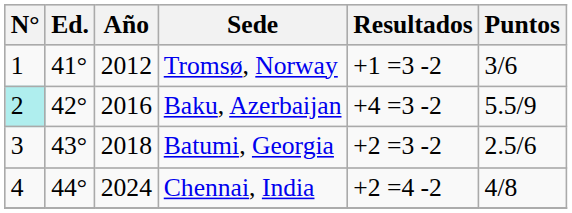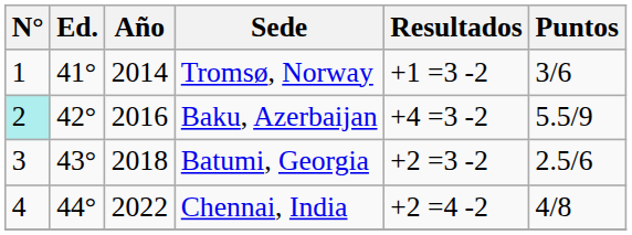Tromsø, Norway | Año: 2012 -> 2014
Chennai, India | Año: 2024 -> 2022
